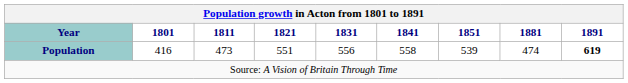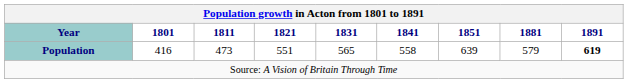Population | 1831: 556 -> 565
Population | 1851: 539 -> 639
Population | 1881: 474 -> 579
